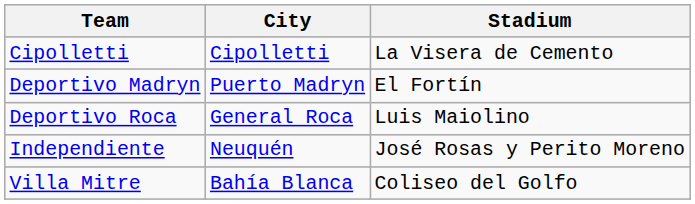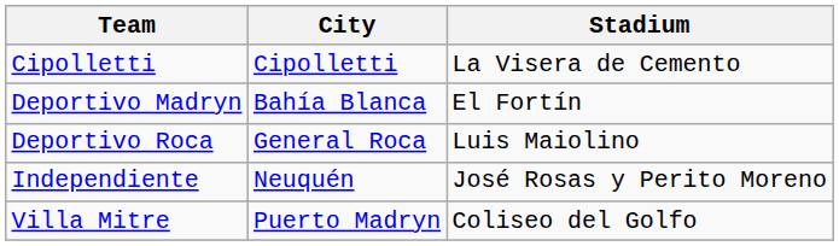Deportivo Madryn | City: Puerto Madryn -> Bahía Blanca
Villa Mitre | City: Bahía Blanca -> Puerto Madryn
